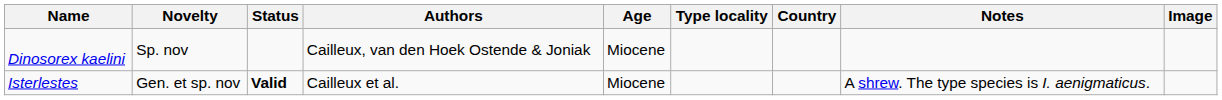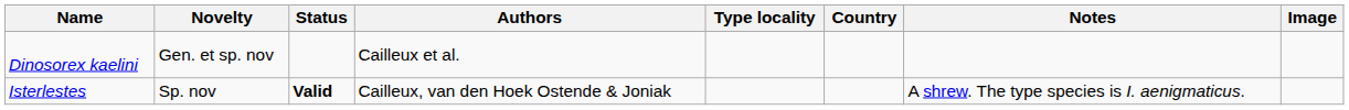- column: Age | Miocene | Miocene
Dinosorex kaelini | Novelty: Sp. nov -> Gen. et sp. nov
Dinosorex kaelini | Authors: Cailleux, van den Hoek Ostende & Joniak -> Cailleux et al.
Isterlestes | Novelty: Gen. et sp. nov -> Sp. nov
Isterlestes | Authors: Cailleux et al. -> Cailleux, van den Hoek Ostende & Joniak
